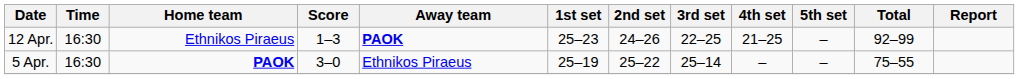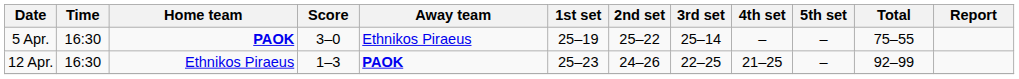rows swapped: 5 Apr. <-> 12 Apr.
